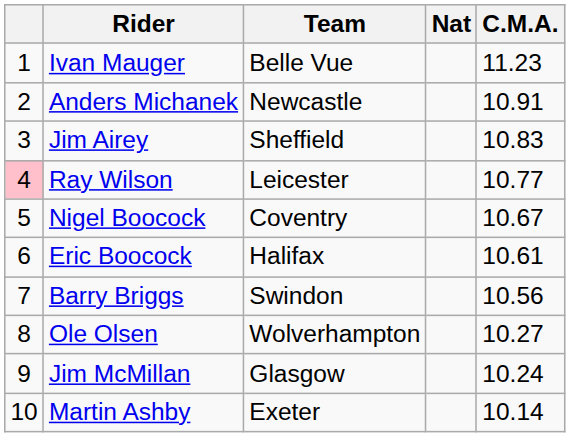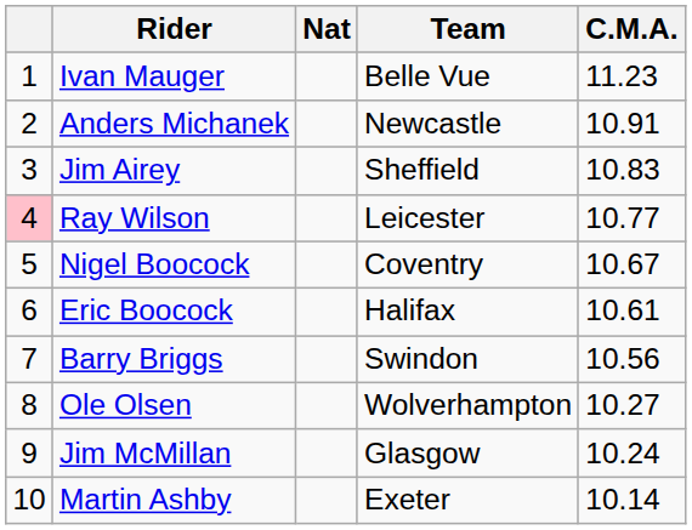columns swapped: Nat <-> Team
